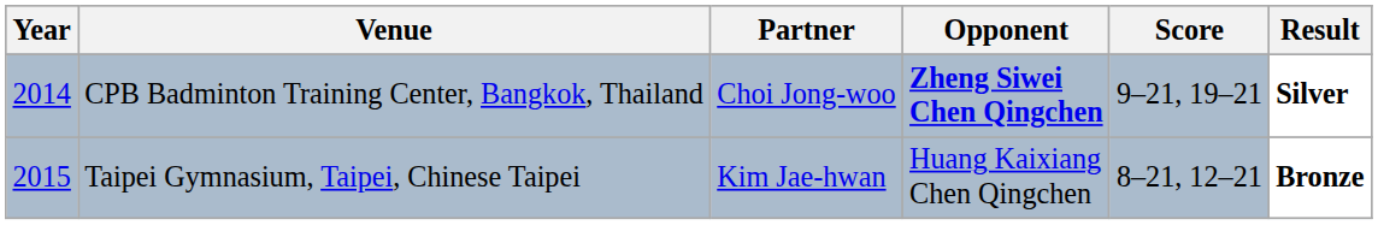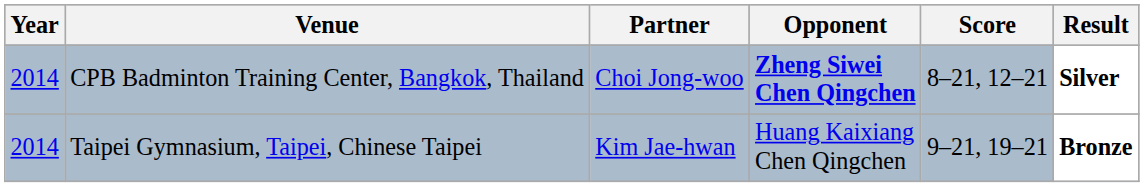CPB Badminton Training Center, Bangkok, Thailand | Score: 9–21, 19–21 -> 8–21, 12–21
Taipei Gymnasium, Taipei, Chinese Taipei | Year: 2015 -> 2014
Taipei Gymnasium, Taipei, Chinese Taipei | Score: 8–21, 12–21 -> 9–21, 19–21
